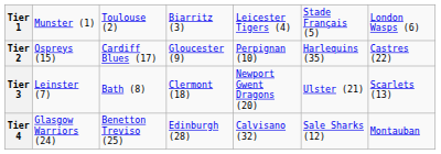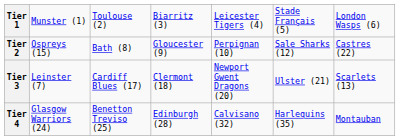Tier 2 | column 3: Cardiff Blues (17) -> Bath (8)
Tier 2 | column 6: Harlequins (35) -> Sale Sharks (12)
Tier 3 | column 3: Bath (8) -> Cardiff Blues (17)
Tier 4 | column 6: Sale Sharks (12) -> Harlequins (35)
